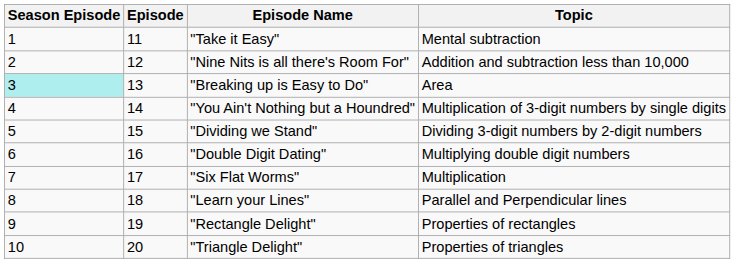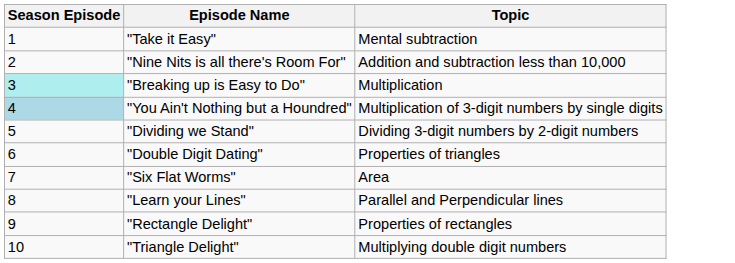- column: Episode | 11 | 12 | 13 | 14 | 15 | 16 | 17 | 18 | 19 | 20
"Breaking up is Easy to Do" | Topic: Area -> Multiplication
"You Ain't Nothing but a Houndred" | Season Episode: no background -> lightblue background
"Double Digit Dating" | Topic: Multiplying double digit numbers -> Properties of triangles
"Six Flat Worms" | Topic: Multiplication -> Area
"Triangle Delight" | Topic: Properties of triangles -> Multiplying double digit numbers
